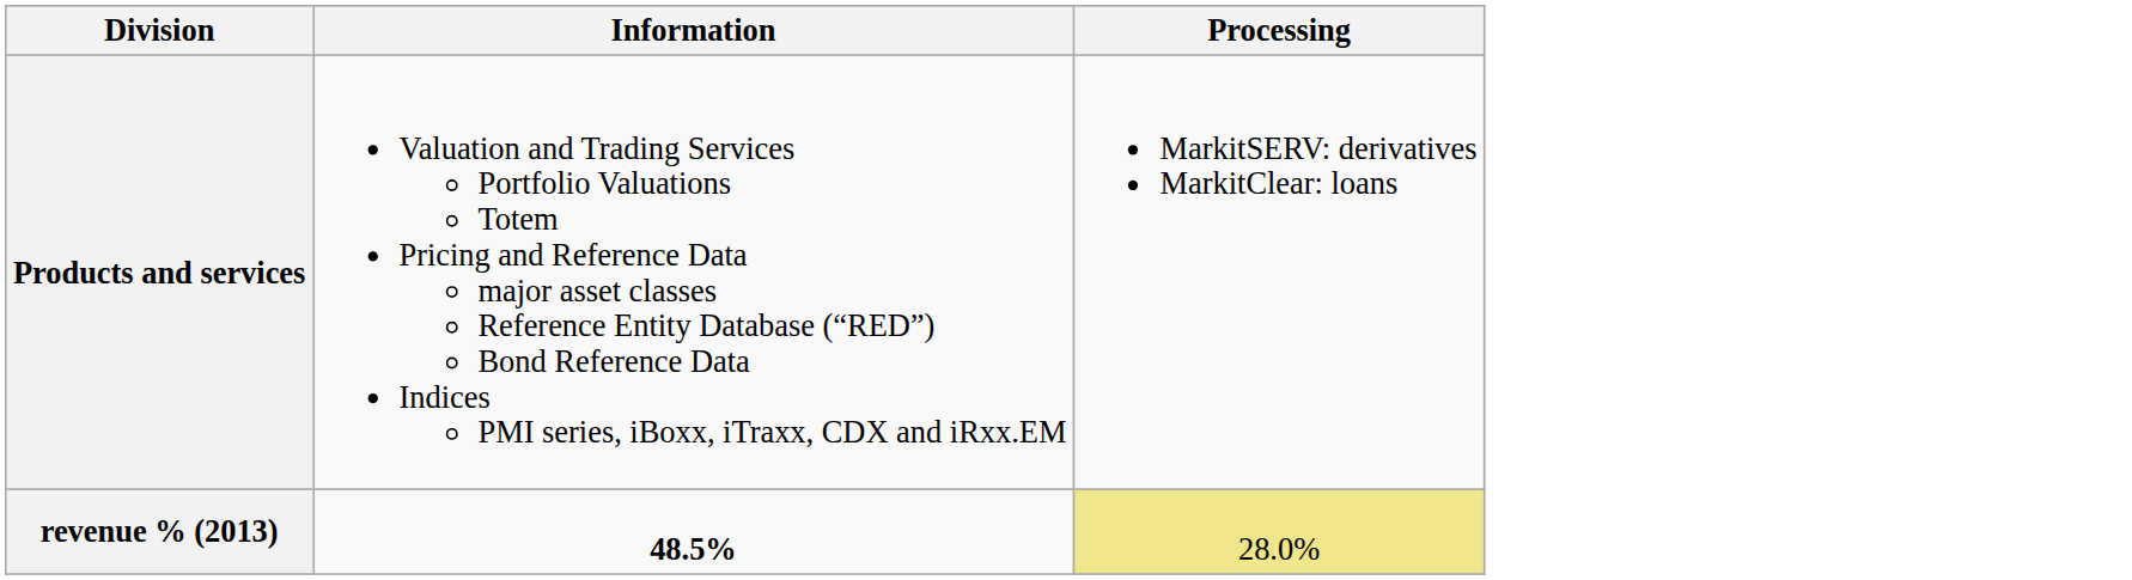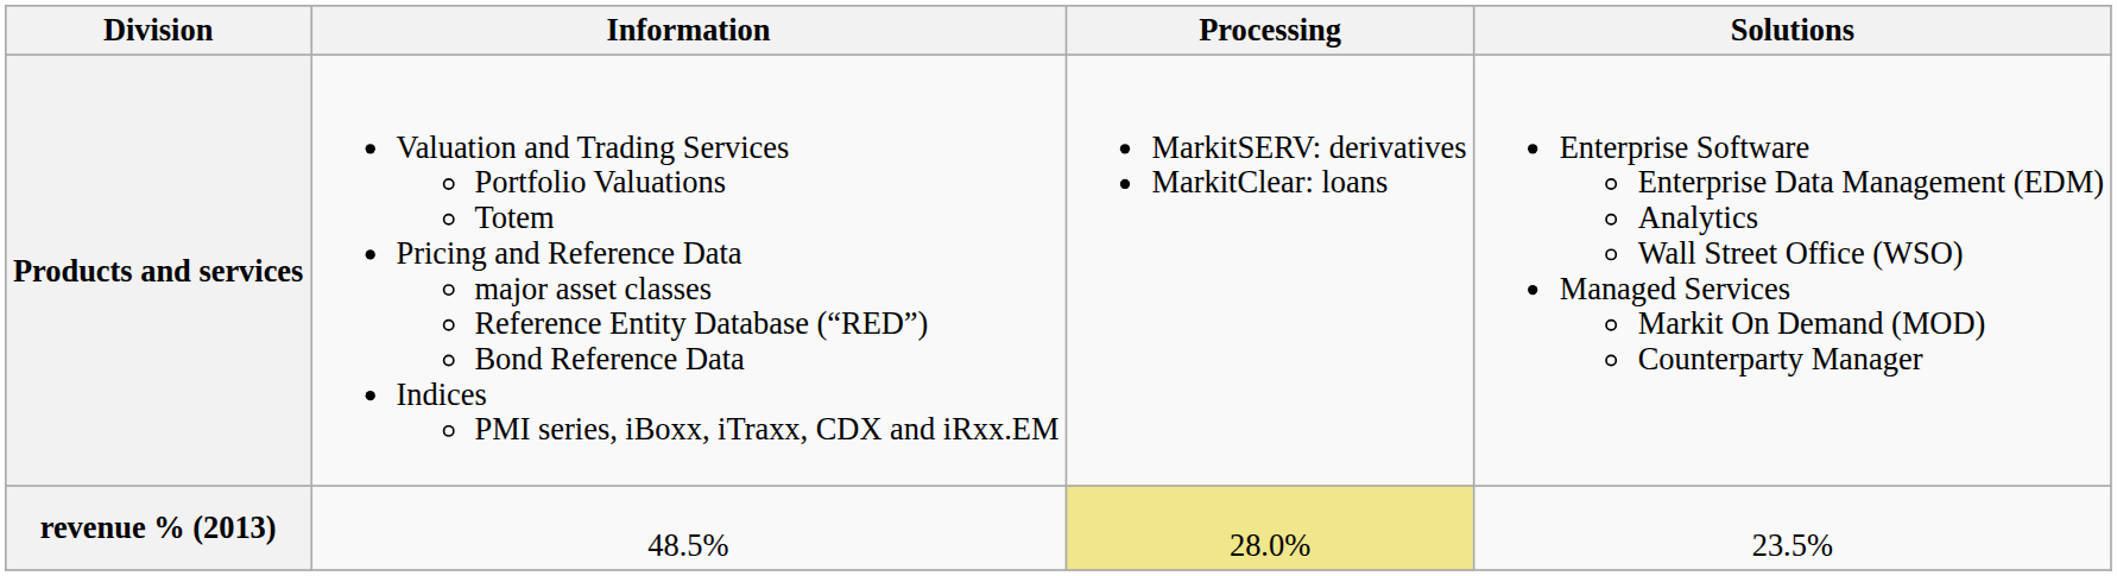+ column: Solutions | Enterprise Software Enterprise Data Management (EDM) Analytics Wall Street Office (WSO) Managed Services Markit On Demand (MOD) Counterparty Manager | 23.5%
revenue % (2013) | Information: bold -> normal
